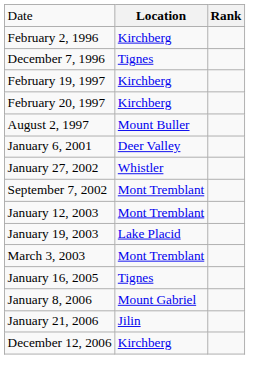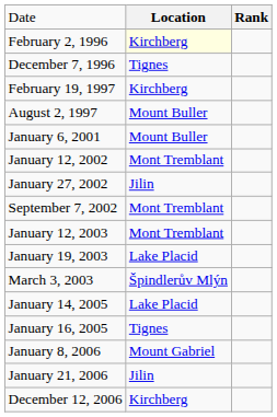February 2, 1996 | column 2: no background -> lightyellow background
- row: February 20, 1997 | Kirchberg
January 6, 2001 | column 2: Deer Valley -> Mount Buller
+ row: January 12, 2002 | Mont Tremblant
January 27, 2002 | column 2: Whistler -> Jilin
March 3, 2003 | column 2: Mont Tremblant -> Špindlerův Mlýn
+ row: January 14, 2005 | Lake Placid
